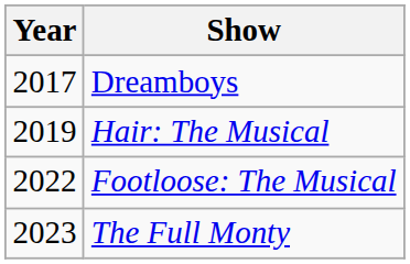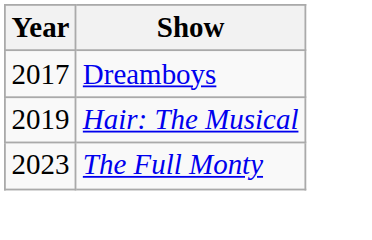- row: 2022 | Footloose: The Musical
